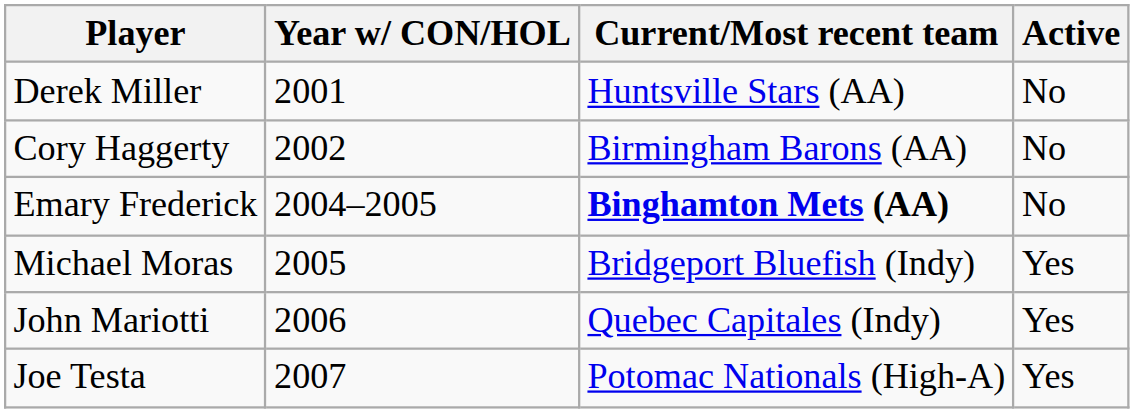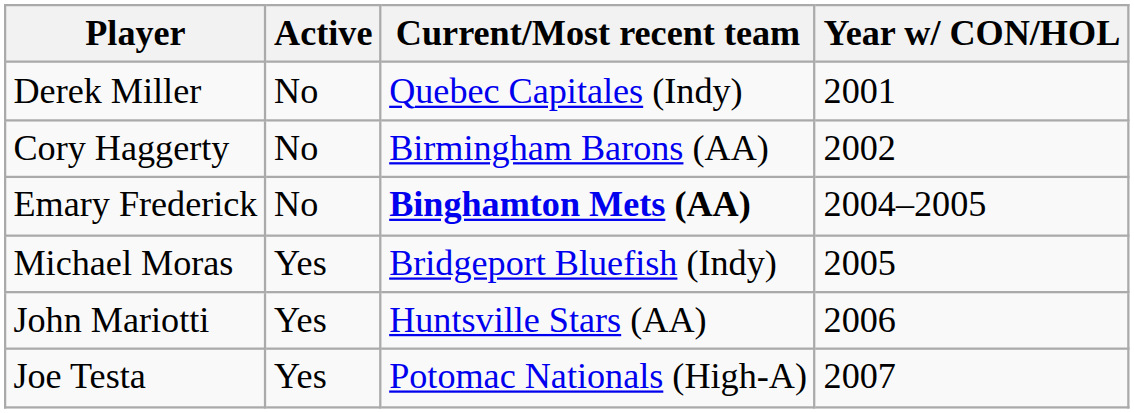columns swapped: Year w/ CON/HOL <-> Active
Derek Miller | Current/Most recent team: Huntsville Stars (AA) -> Quebec Capitales (Indy)
John Mariotti | Current/Most recent team: Quebec Capitales (Indy) -> Huntsville Stars (AA)
